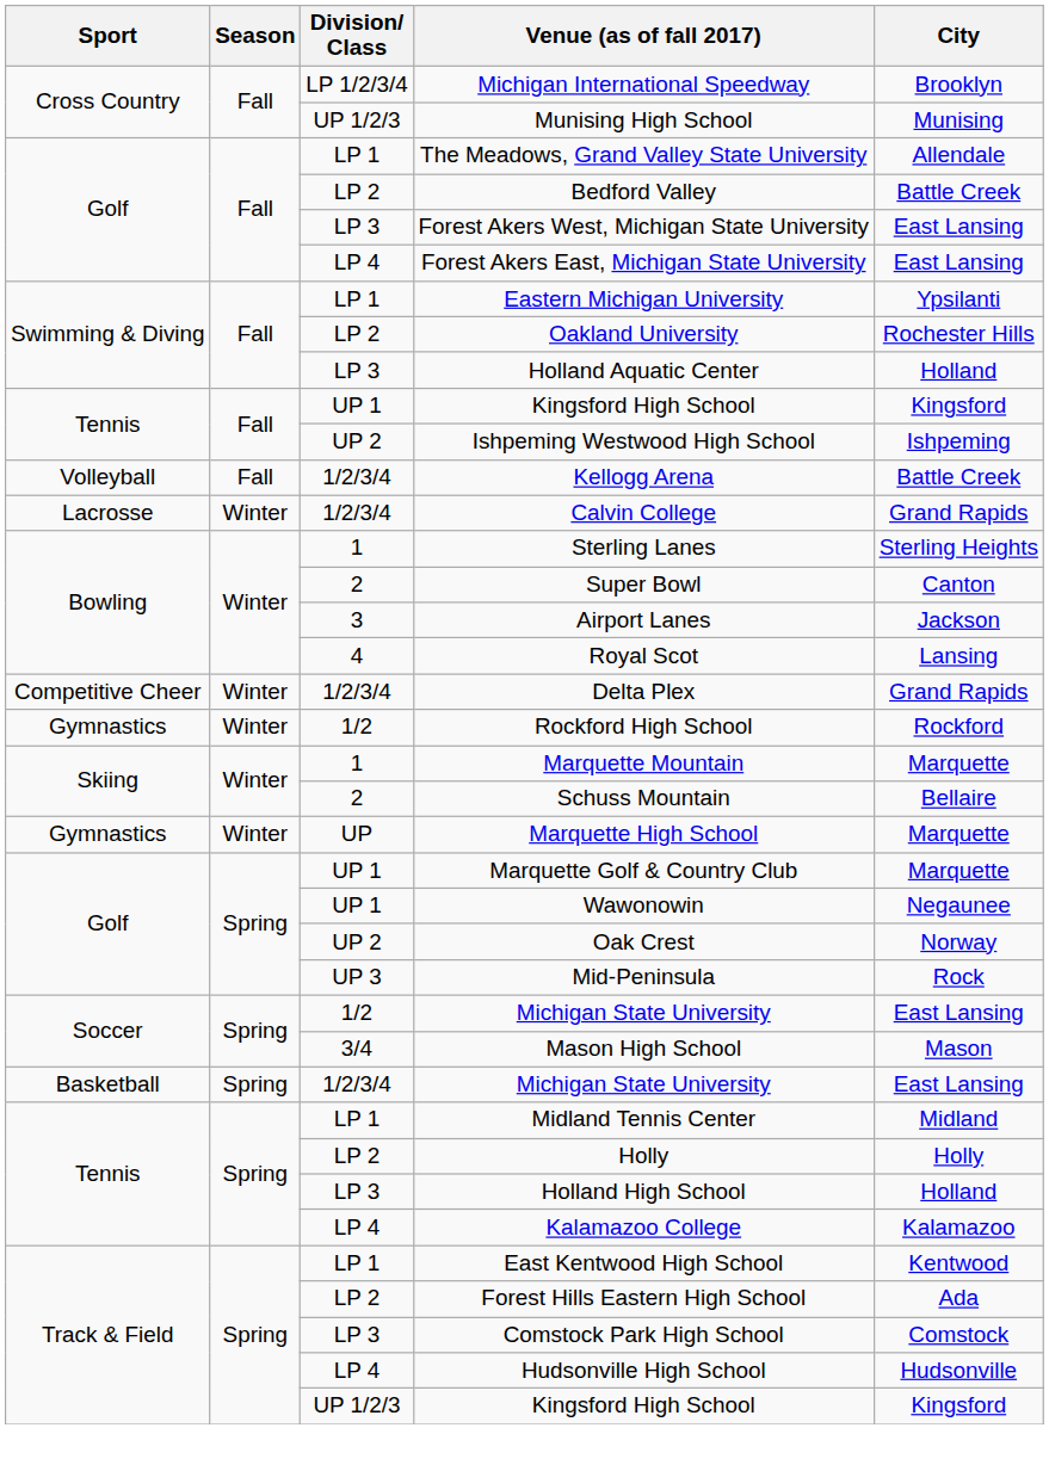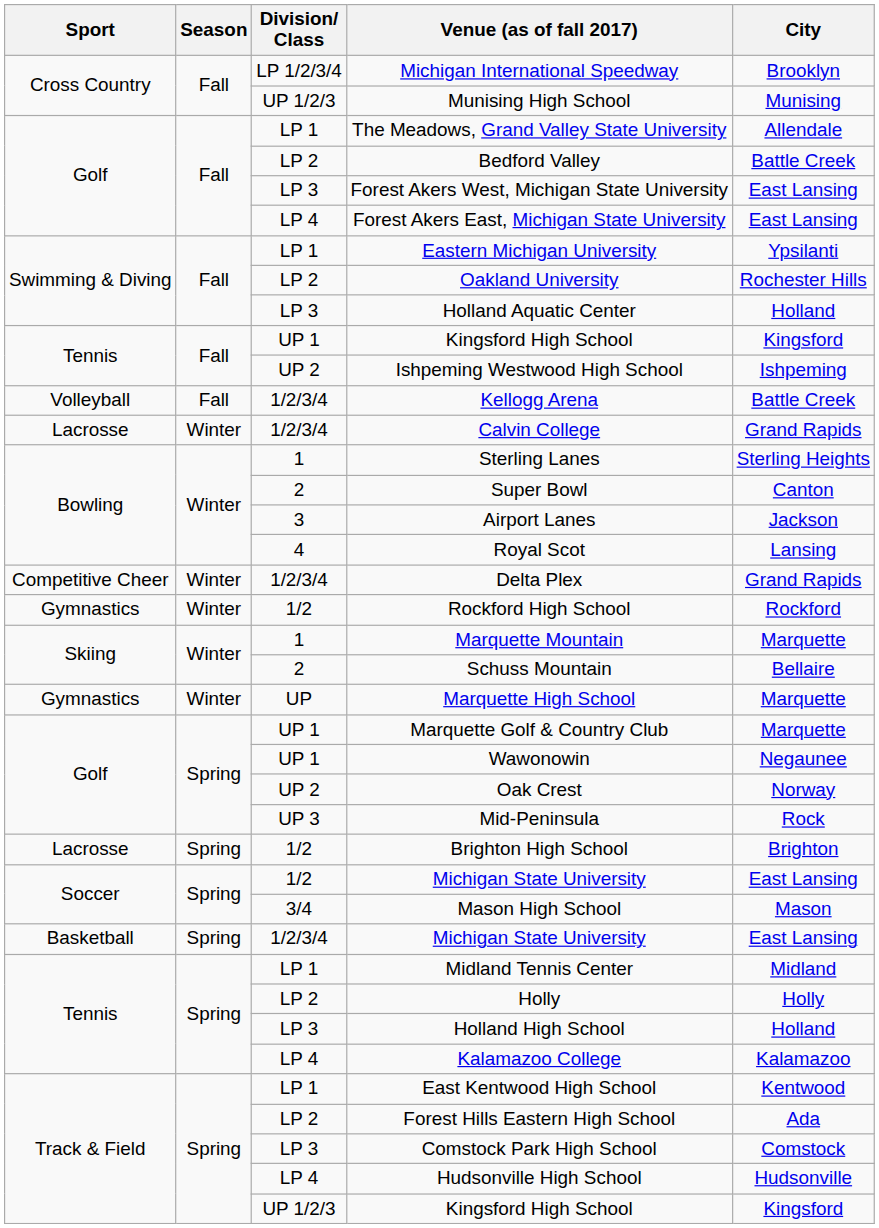+ row: Lacrosse | Spring | 1/2 | Brighton High School | Brighton
